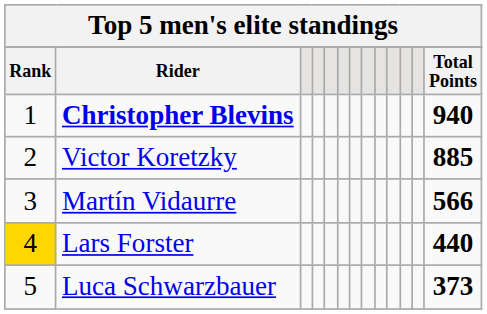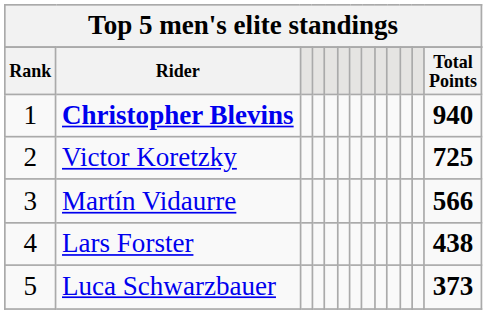Victor Koretzky | Total Points: 885 -> 725
Lars Forster | Rank: gold background -> no background
Lars Forster | Total Points: 440 -> 438
